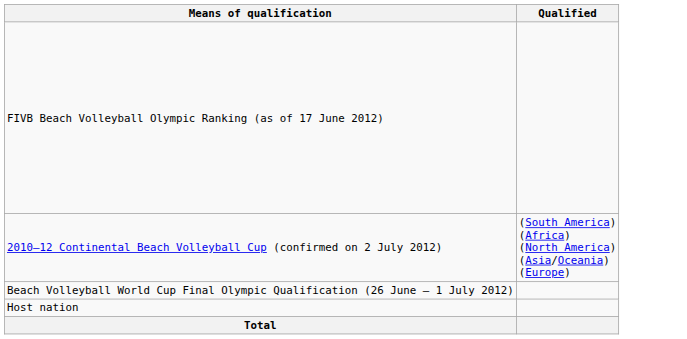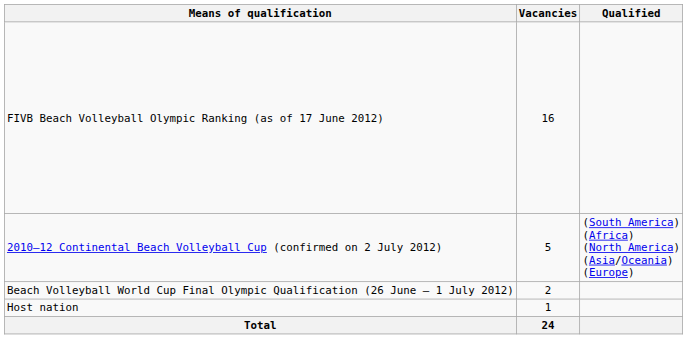+ column: Vacancies | 16 | 5 | 2 | 1 | 24
